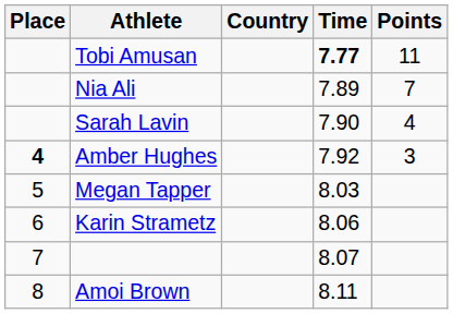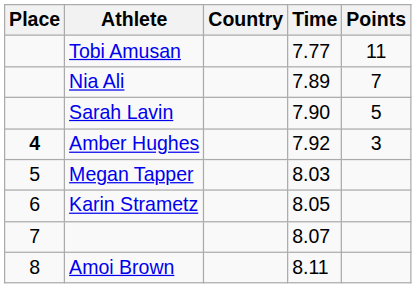Tobi Amusan | Time: bold -> normal
Sarah Lavin | Points: 4 -> 5
Karin Strametz | Time: 8.06 -> 8.05
